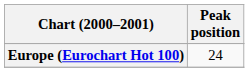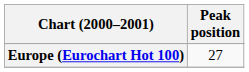Europe (Eurochart Hot 100) | Peak position: 24 -> 27
